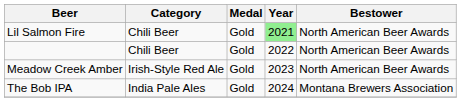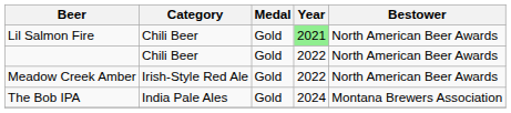Meadow Creek Amber | Year: 2023 -> 2022
